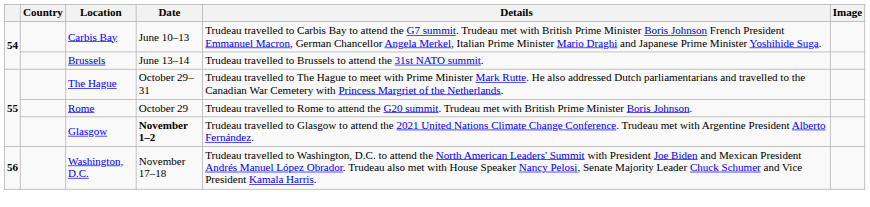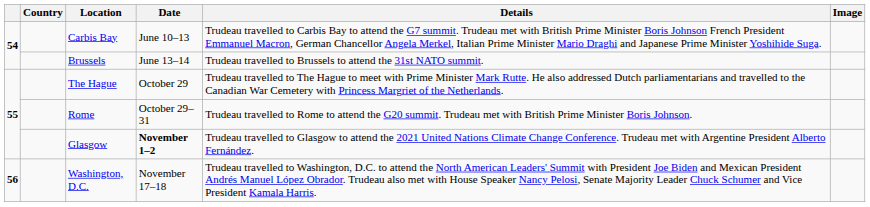The Hague | Date: October 29–31 -> October 29
Rome | Date: October 29 -> October 29–31
